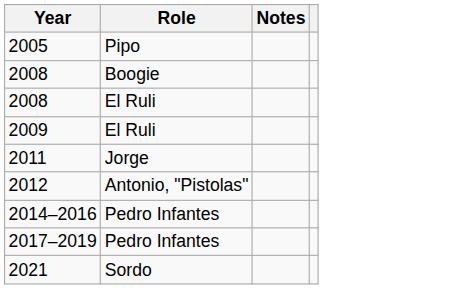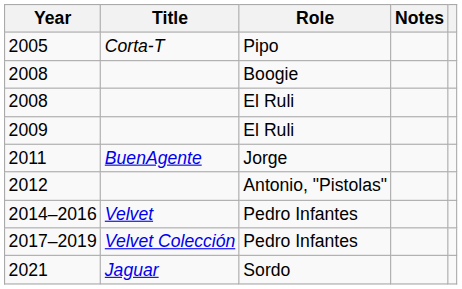+ column: Title | Corta-T | BuenAgente | Velvet | Velvet Colección | Jaguar
